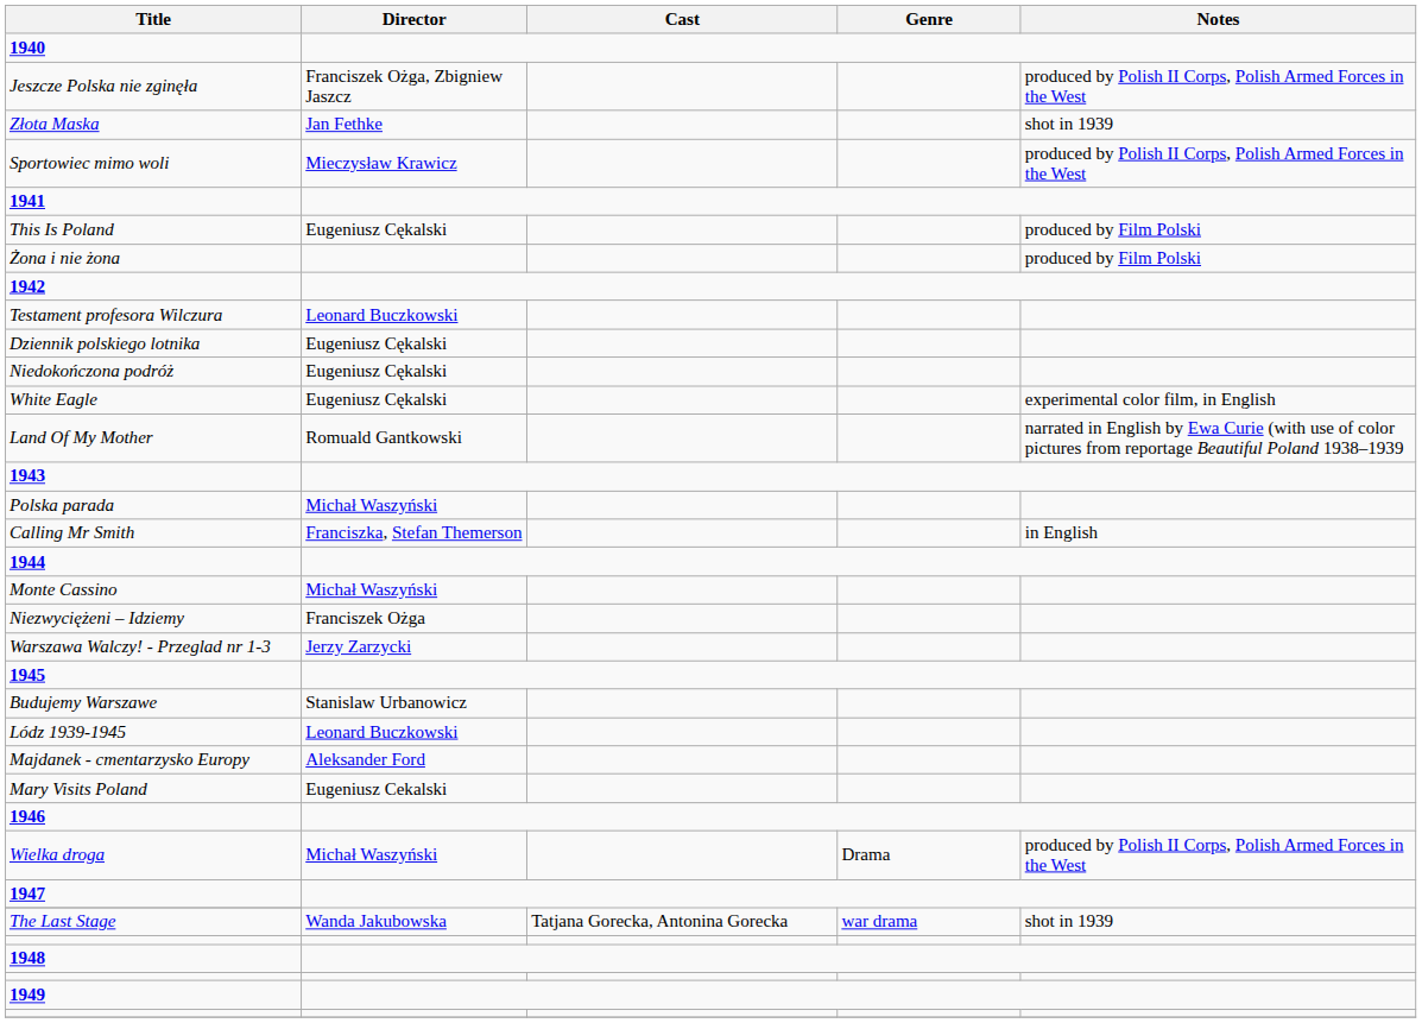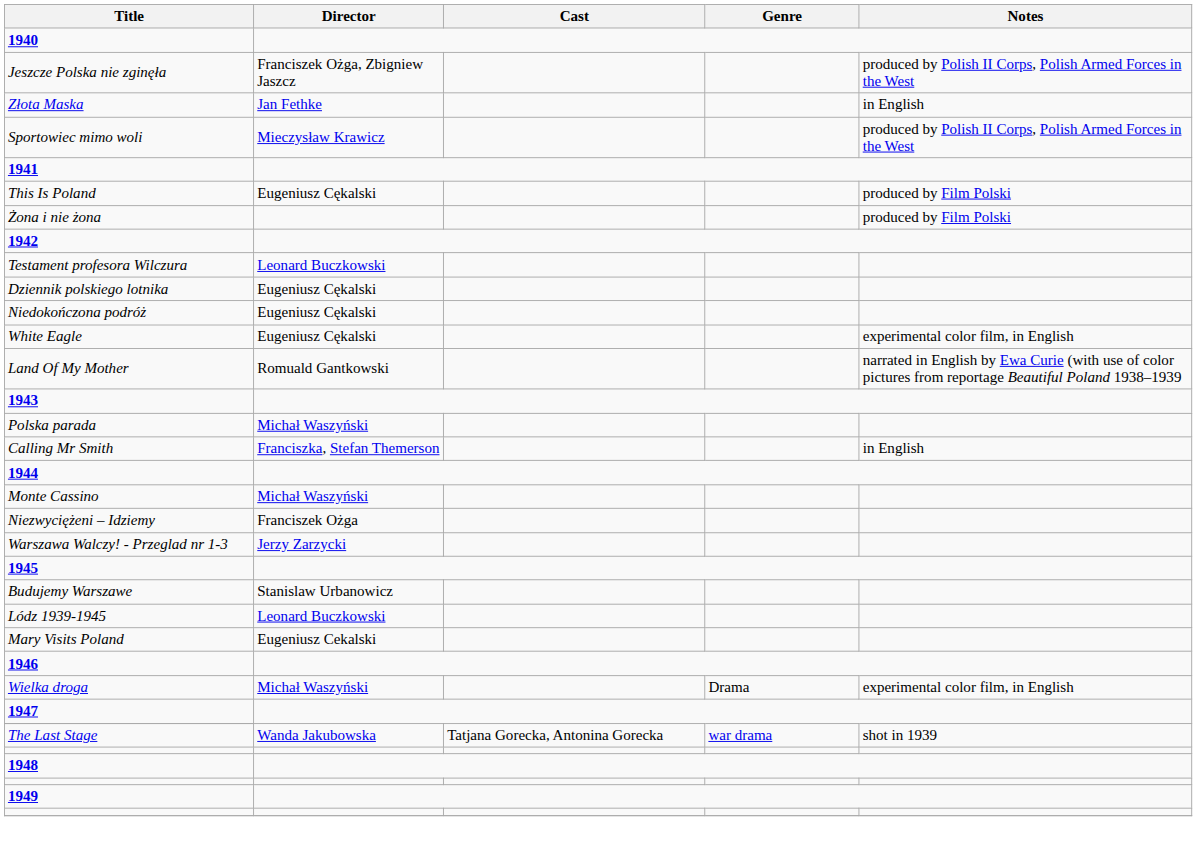Złota Maska | Notes: shot in 1939 -> in English
- row: Majdanek - cmentarzysko Europy | Aleksander Ford
Wielka droga | Notes: produced by Polish II Corps, Polish Armed Forces in the West -> experimental color film, in English
